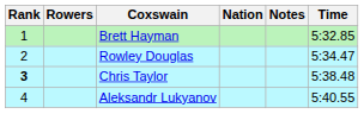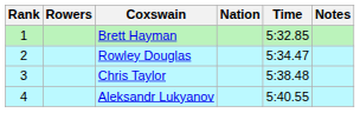columns swapped: Time <-> Notes
Chris Taylor | Rank: bold -> normal
